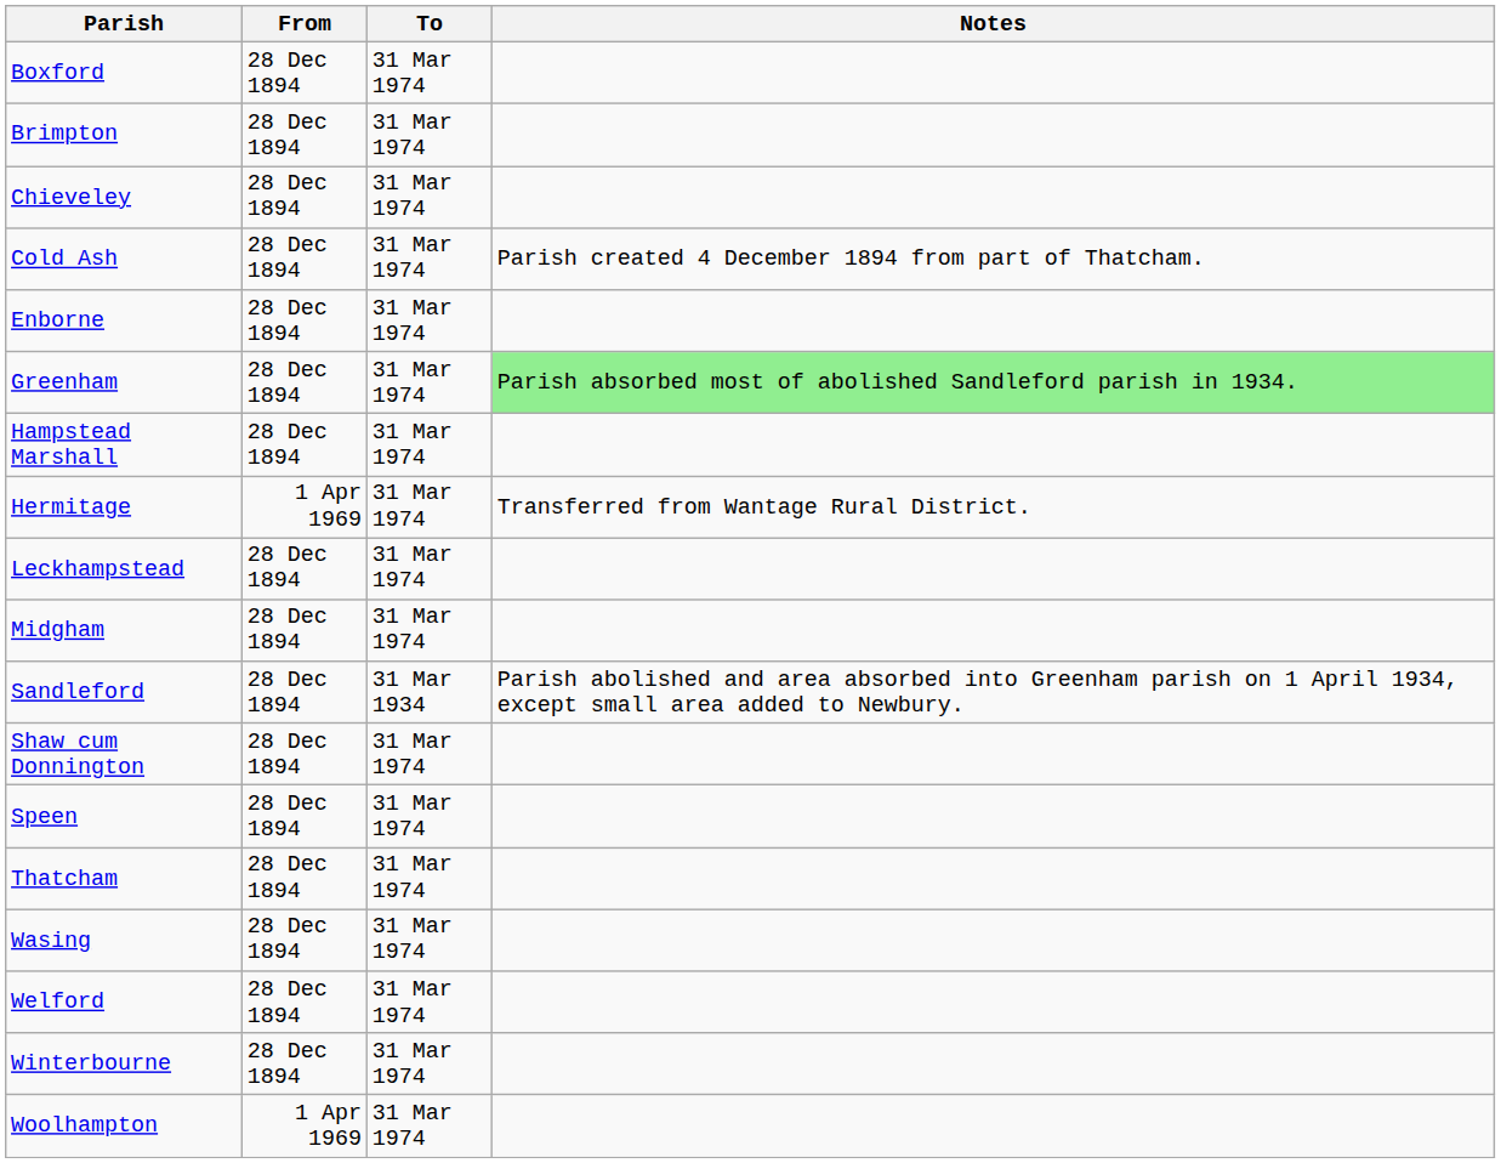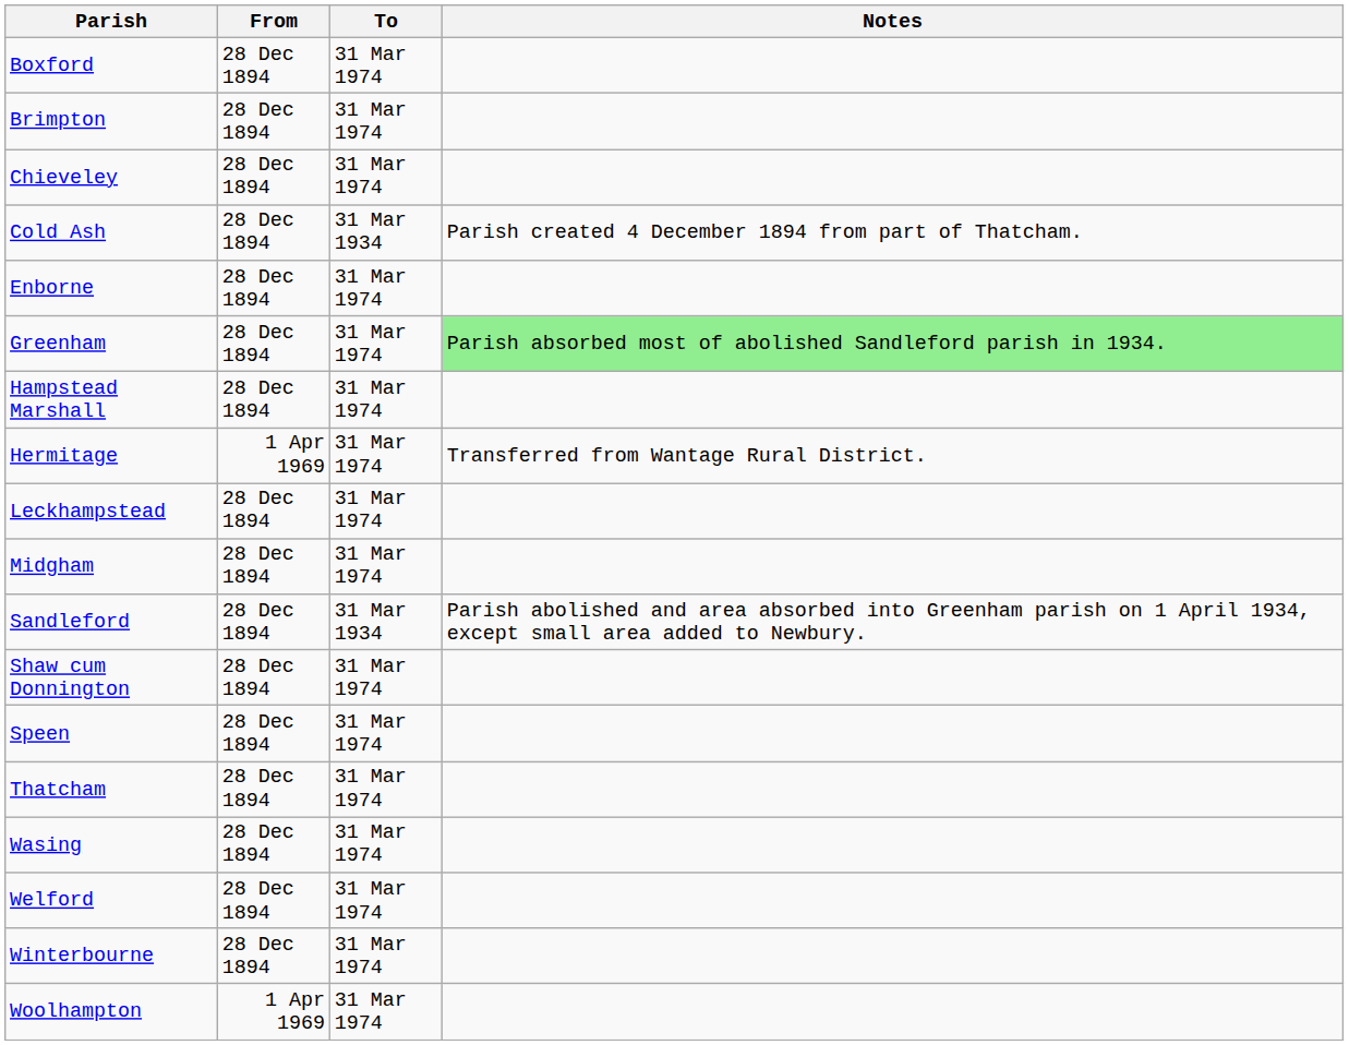Cold Ash | To: 31 Mar 1974 -> 31 Mar 1934
